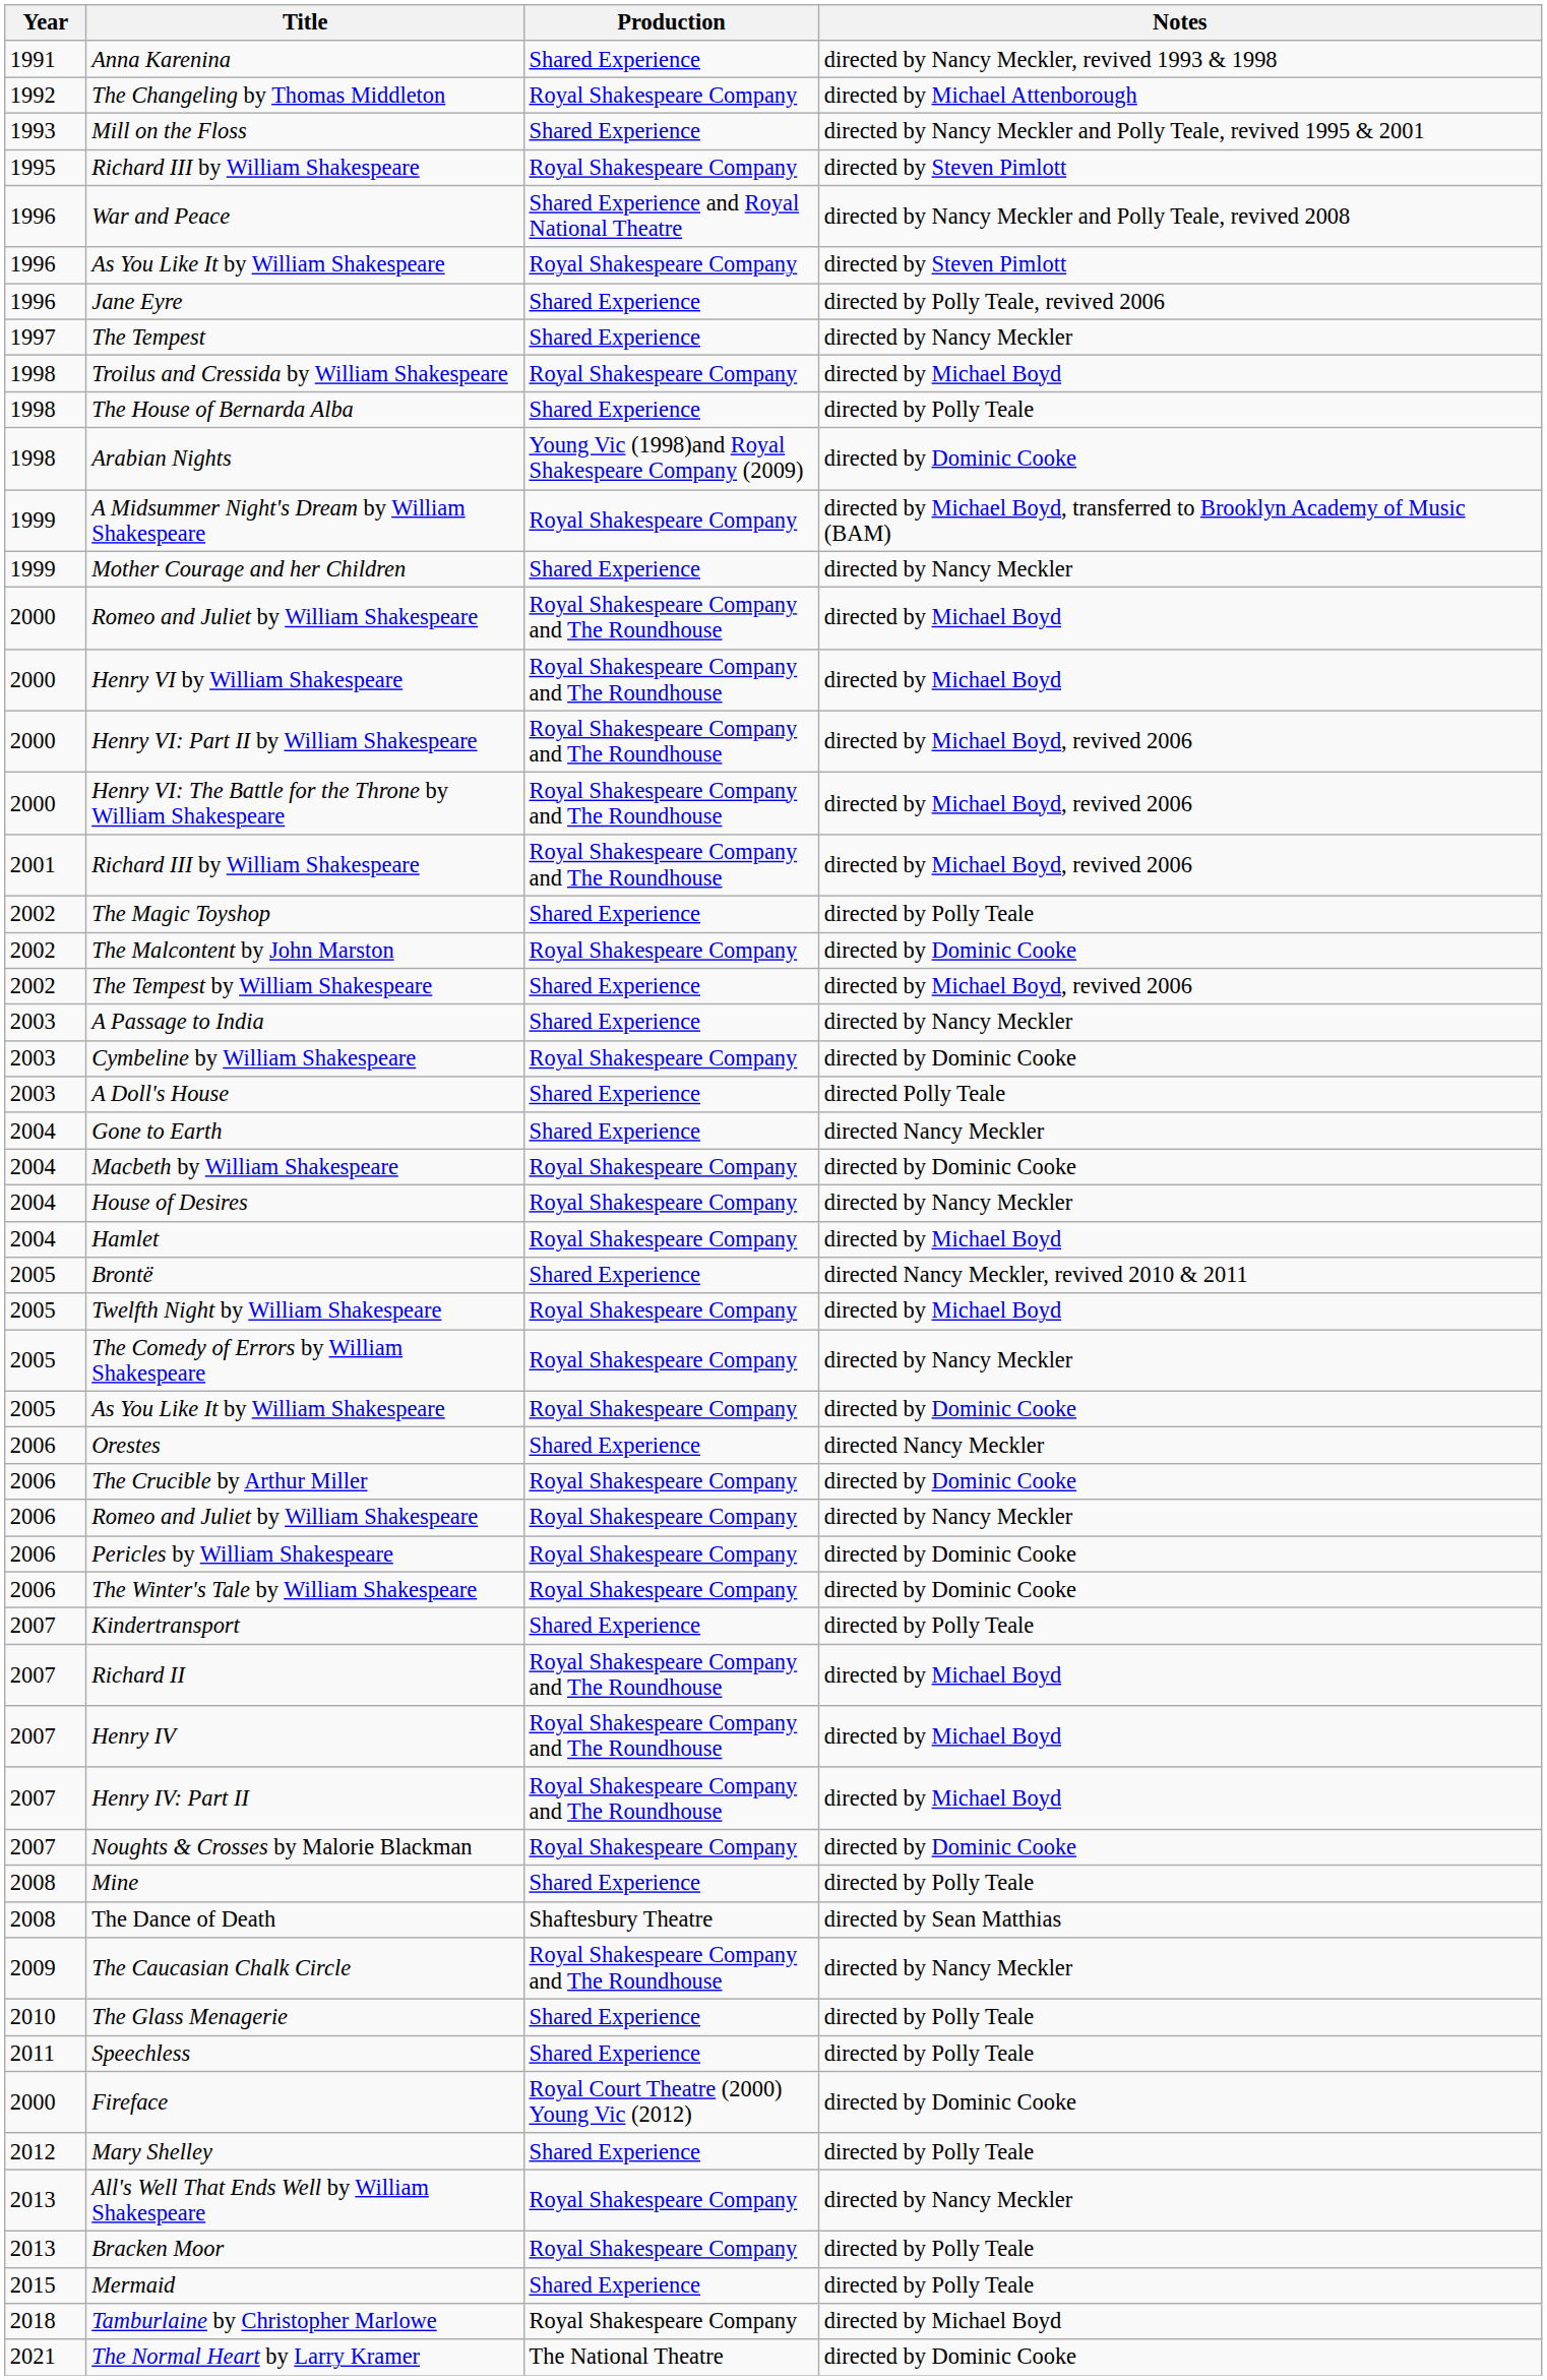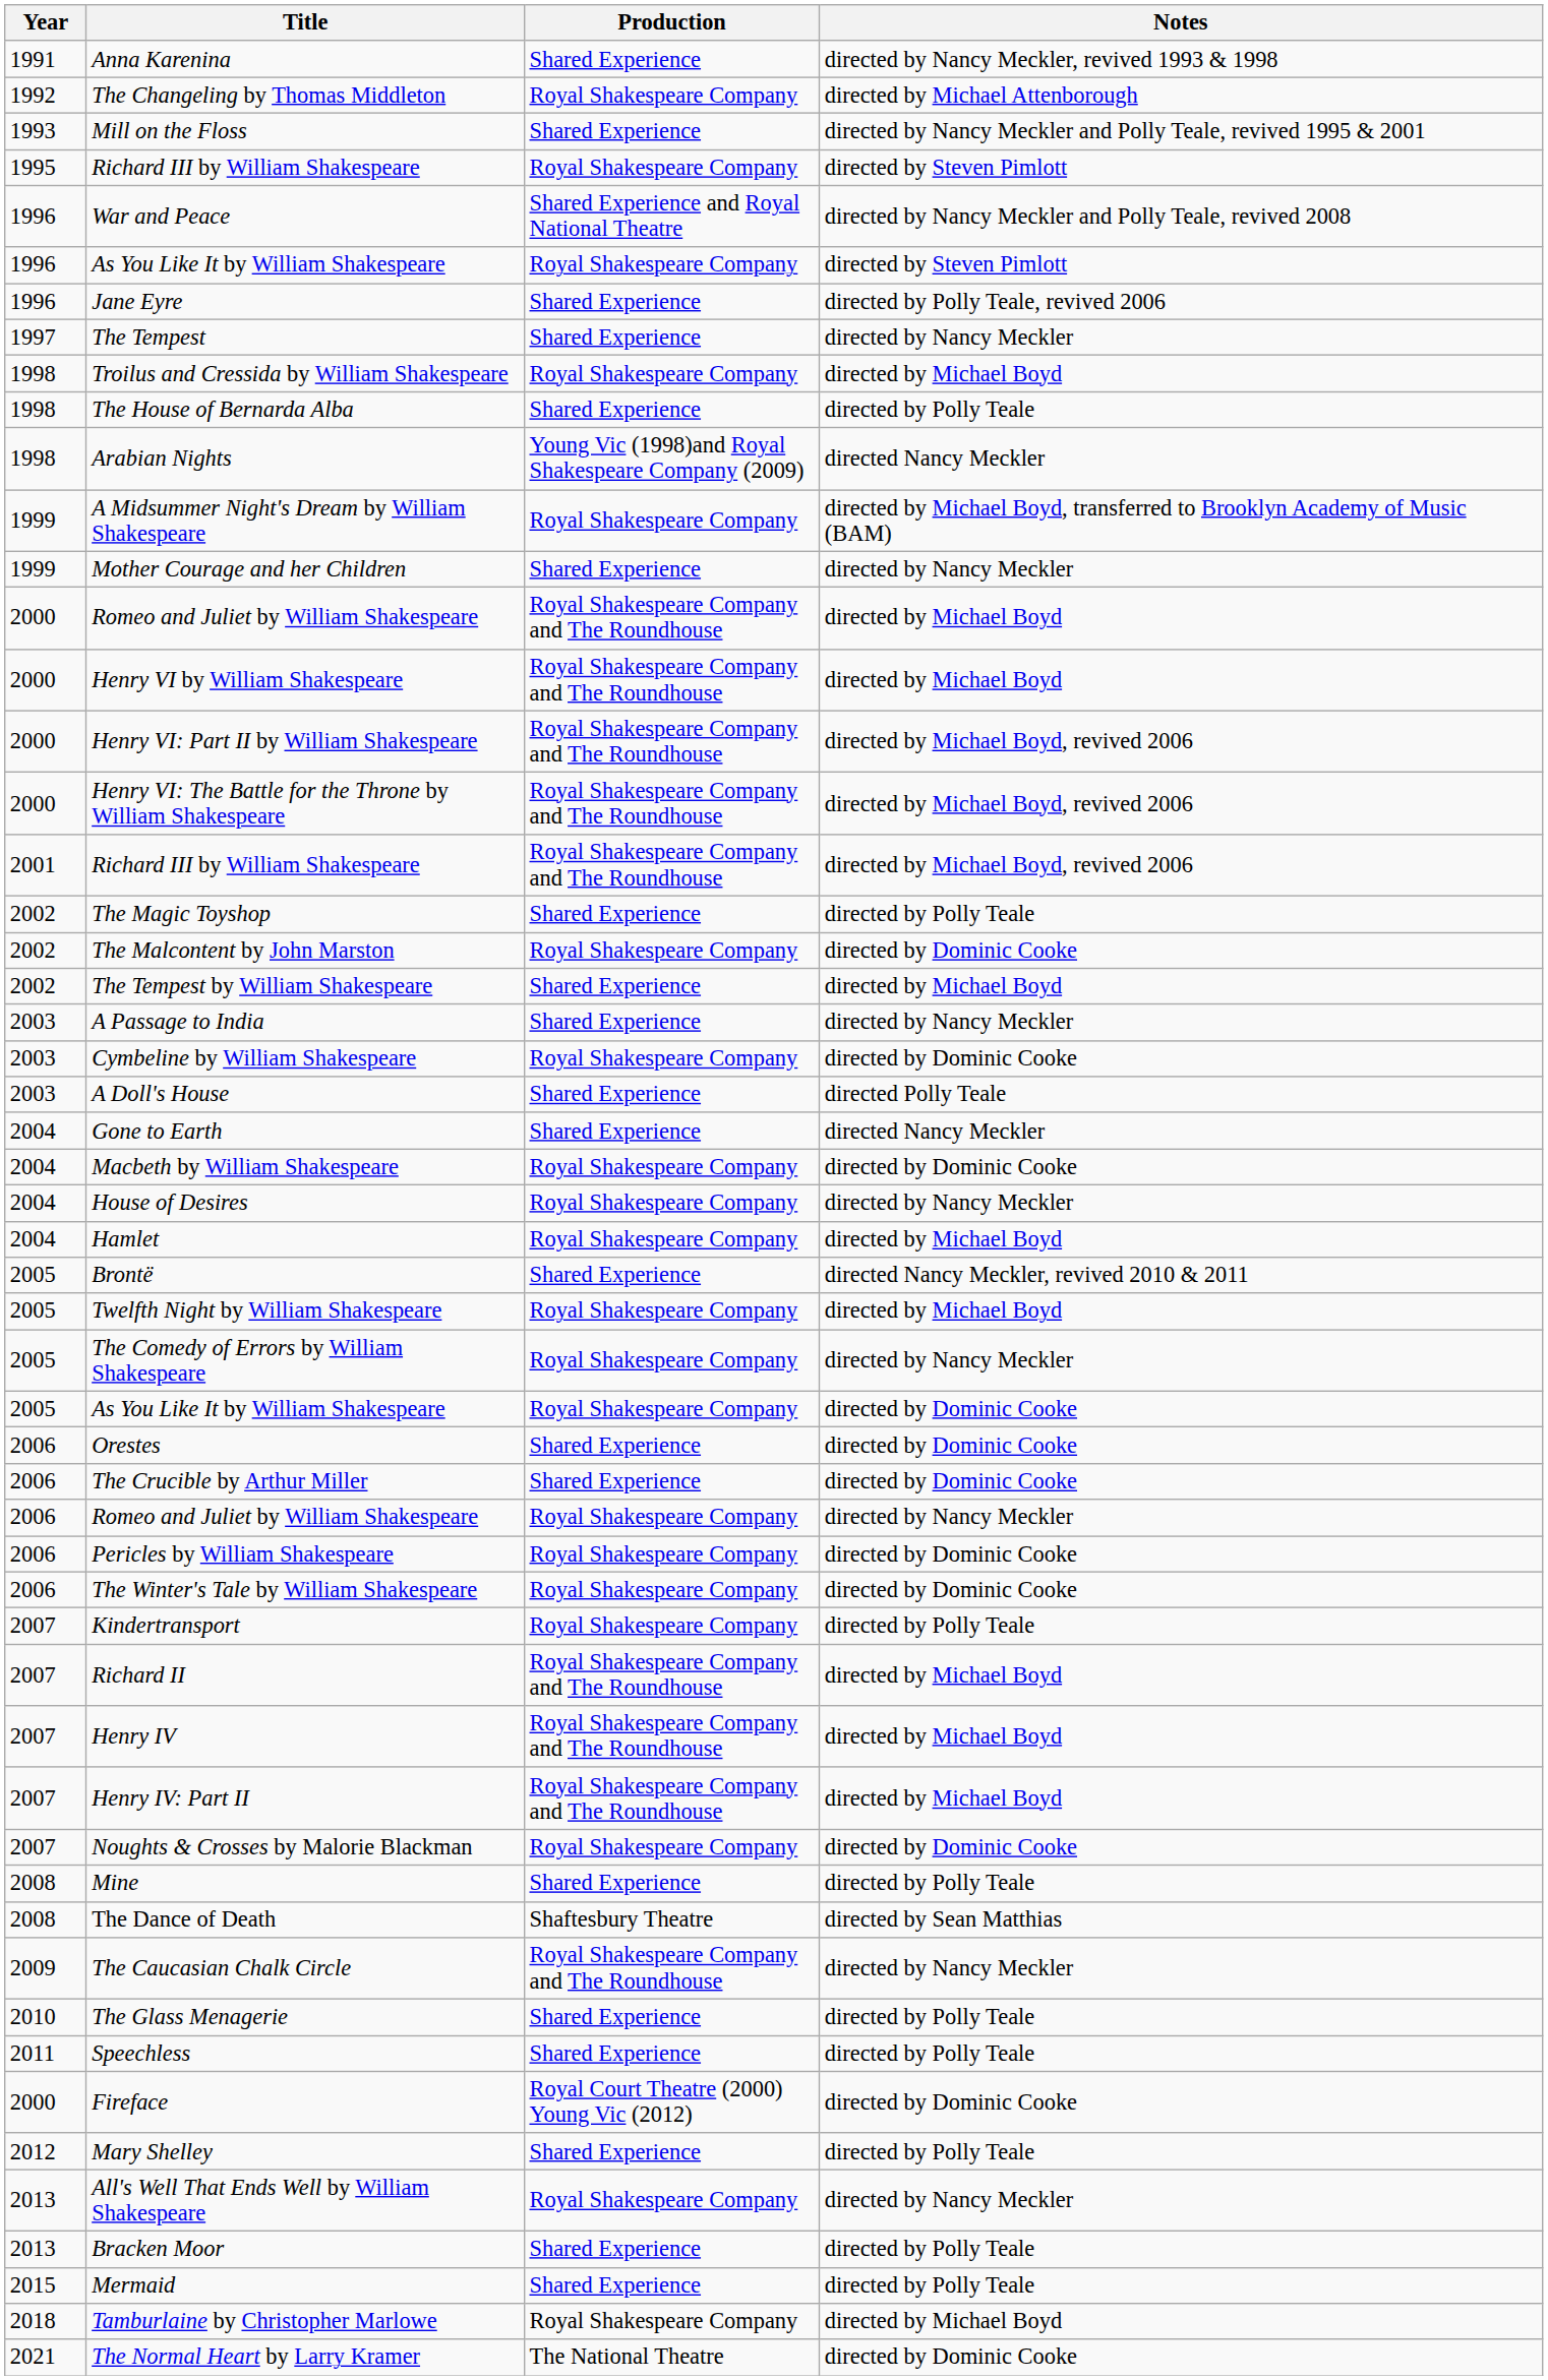Arabian Nights | Notes: directed by Dominic Cooke -> directed Nancy Meckler
The Tempest by William Shakespeare | Notes: directed by Michael Boyd, revived 2006 -> directed by Michael Boyd
Orestes | Notes: directed Nancy Meckler -> directed by Dominic Cooke
The Crucible by Arthur Miller | Production: Royal Shakespeare Company -> Shared Experience
Kindertransport | Production: Shared Experience -> Royal Shakespeare Company
Bracken Moor | Production: Royal Shakespeare Company -> Shared Experience
